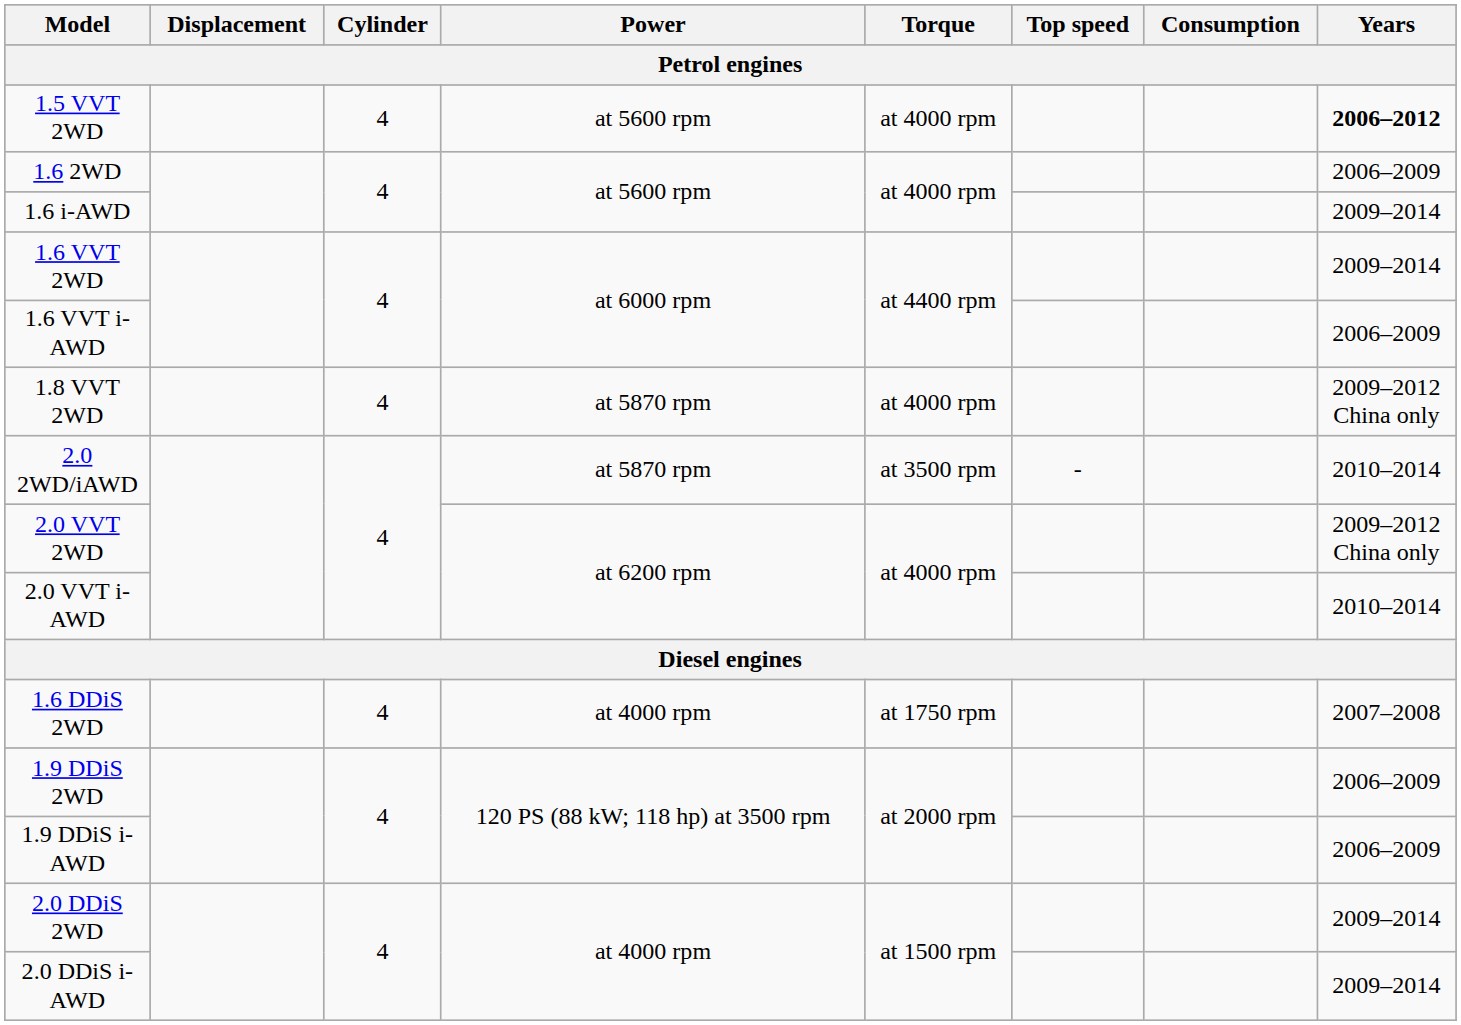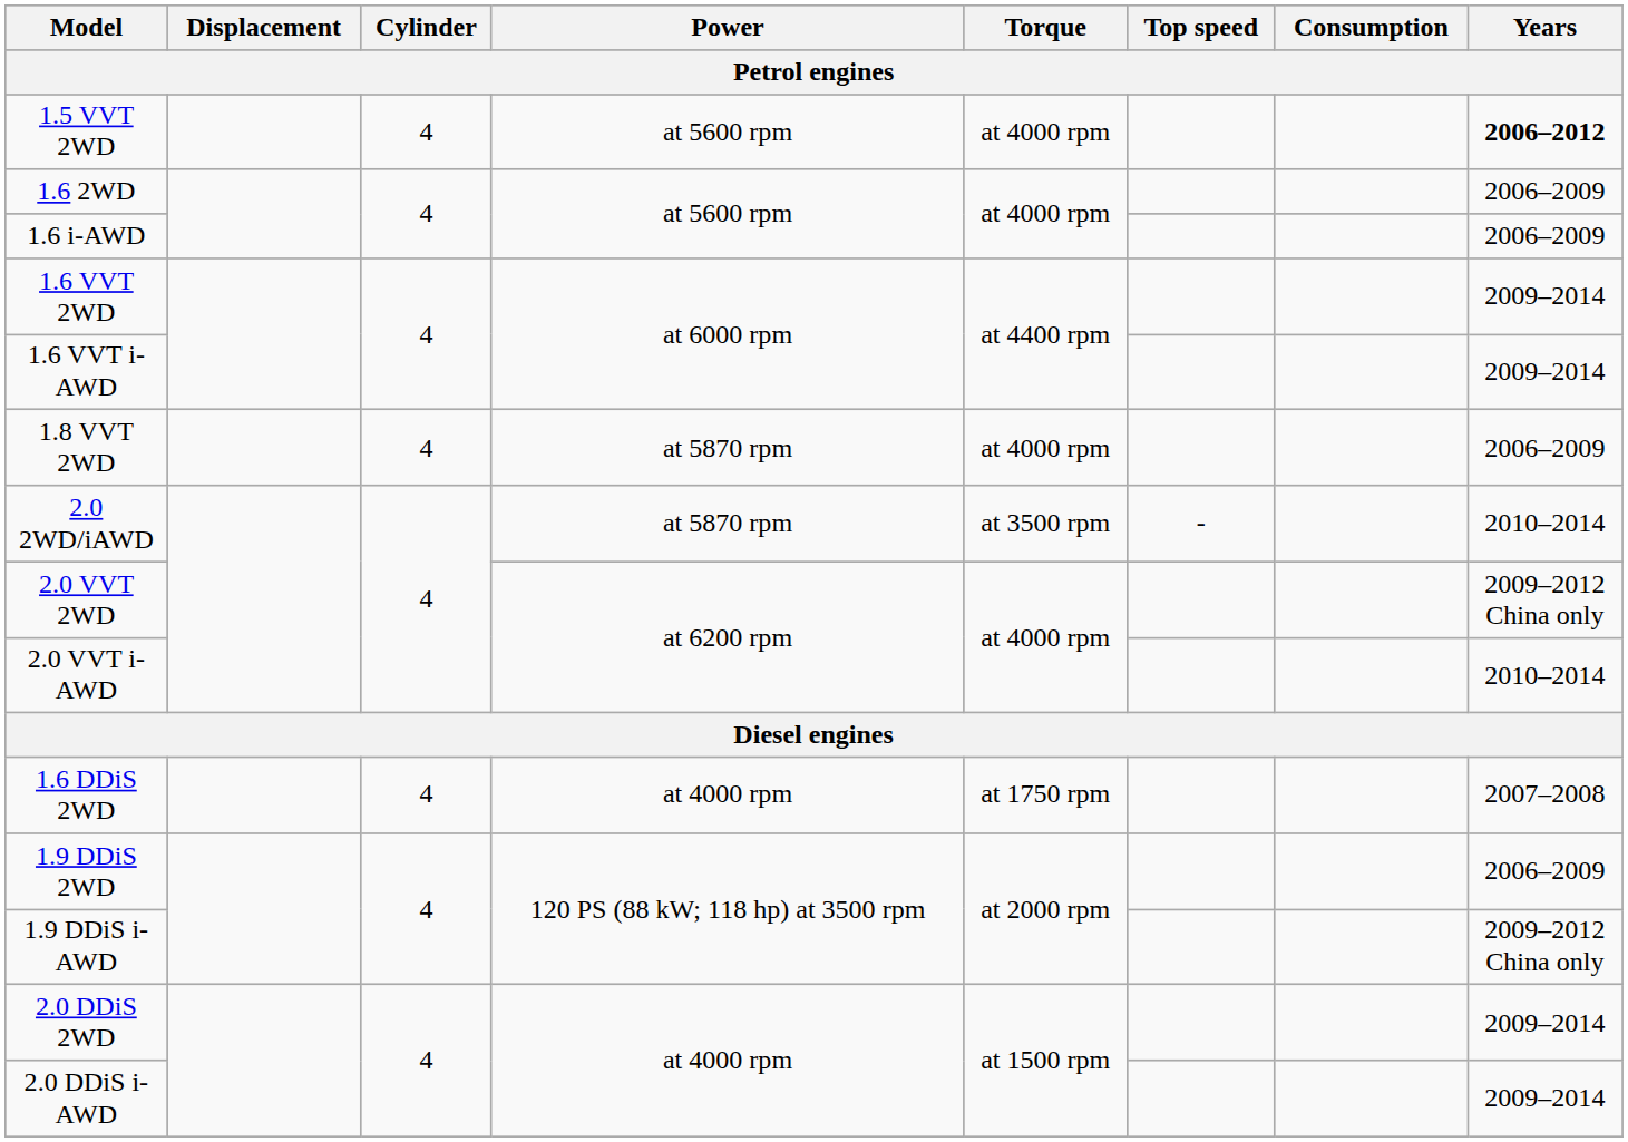1.6 i-AWD | Years: 2009–2014 -> 2006–2009
1.6 VVT i-AWD | Years: 2006–2009 -> 2009–2014
1.8 VVT 2WD | Years: 2009–2012 China only -> 2006–2009
1.9 DDiS i-AWD | Years: 2006–2009 -> 2009–2012 China only
